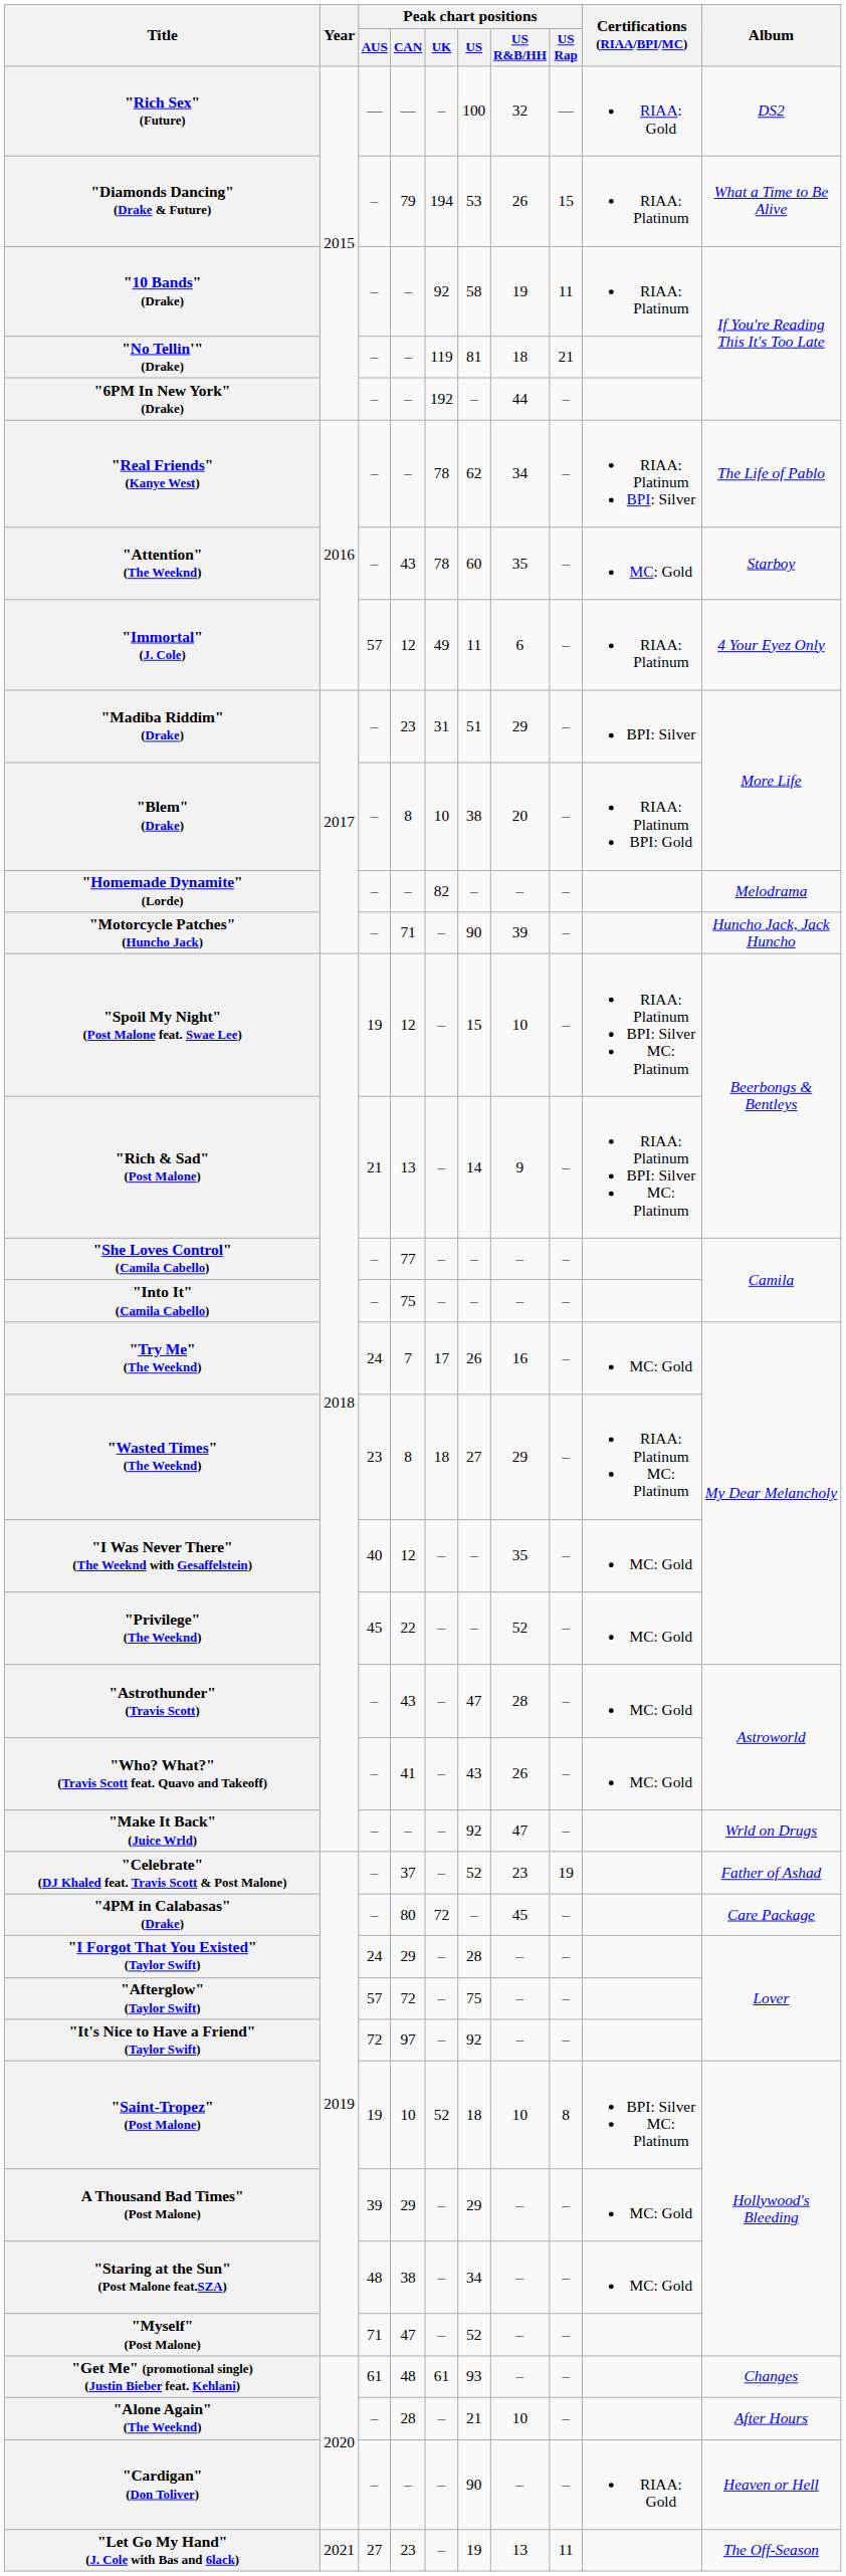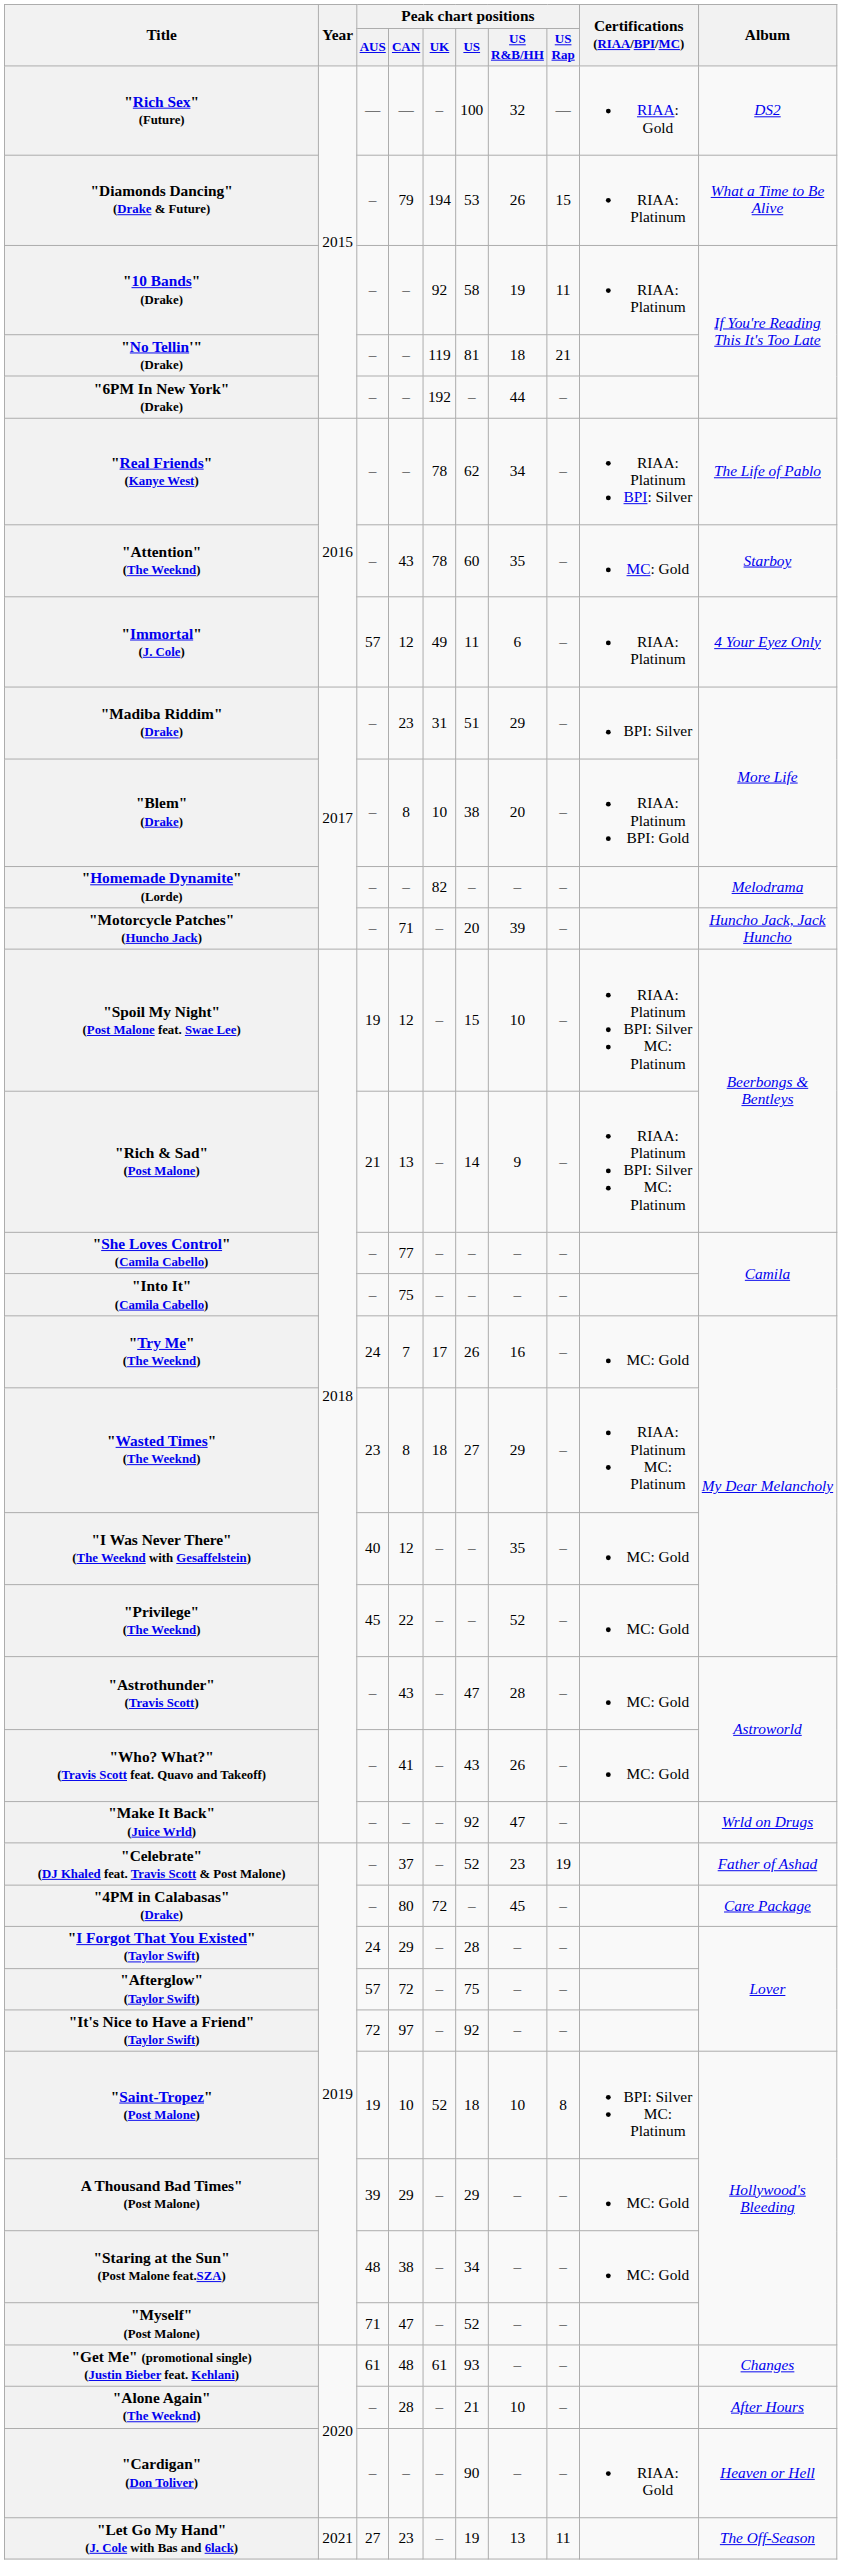"Motorcycle Patches" (Huncho Jack) | Peak chart positions / US: 90 -> 20
